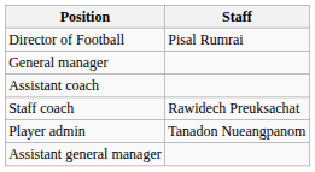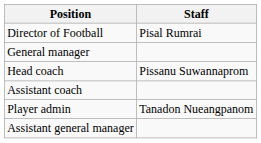+ row: Head coach | Pissanu Suwannaprom
- row: Staff coach | Rawidech Preuksachat
